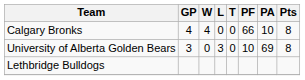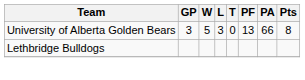- row: Calgary Bronks | 4 | 4 | 0 | 0 | 66 | 10 | 8
University of Alberta Golden Bears | W: 0 -> 5
University of Alberta Golden Bears | PF: 10 -> 13
University of Alberta Golden Bears | PA: 69 -> 66
